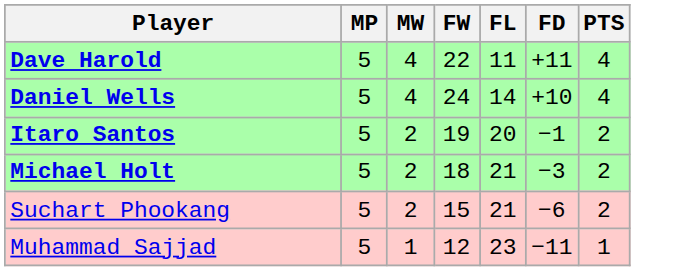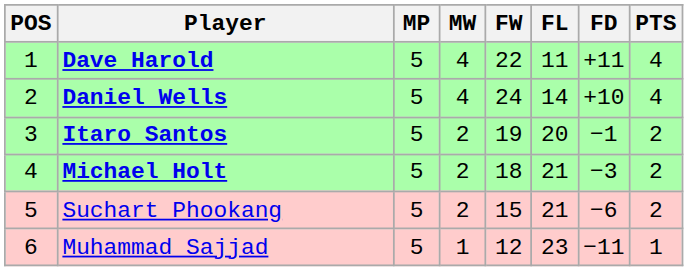+ column: POS | 1 | 2 | 3 | 4 | 5 | 6
